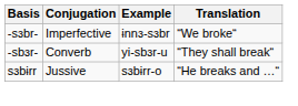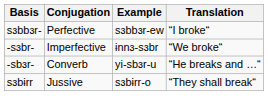+ row: sɜbbɜr- | Perfective | sɜbbɜr-ew | “I broke“
-sbɜr- | Translation: “They shall break“ -> “He breaks and …“
sɜbɨrr | Translation: “He breaks and …“ -> “They shall break“
